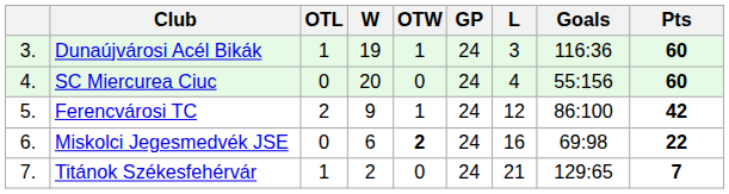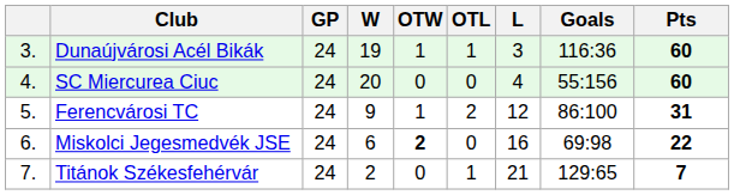columns swapped: GP <-> OTL
Ferencvárosi TC | Pts: 42 -> 31
